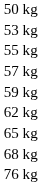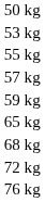- row: 62 kg
+ row: 72 kg
